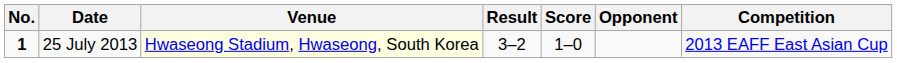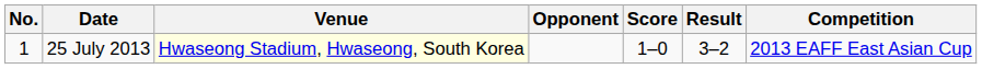columns swapped: Opponent <-> Result
25 July 2013 | No.: bold -> normal
